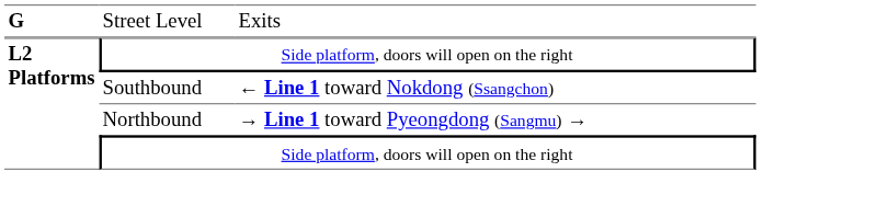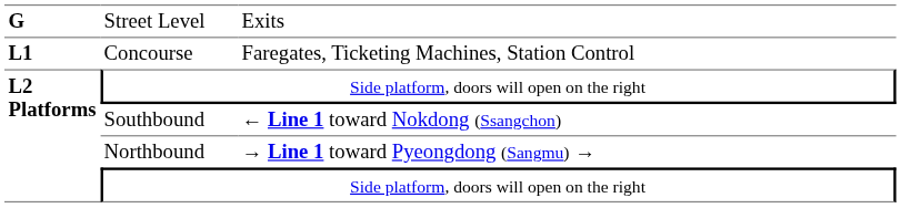+ row: L1 | Concourse | Faregates, Ticketing Machines, Station Control
